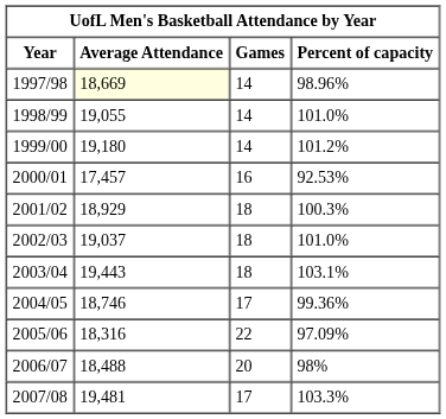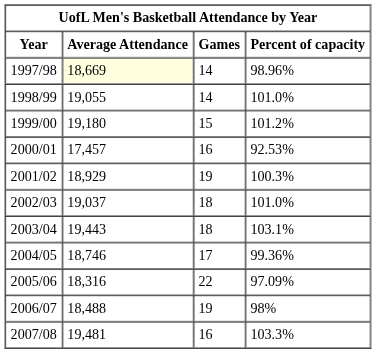1999/00 | Games: 14 -> 15
2001/02 | Games: 18 -> 19
2006/07 | Games: 20 -> 19
2007/08 | Games: 17 -> 16
